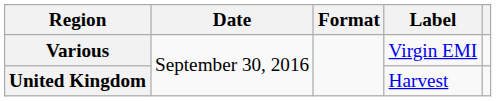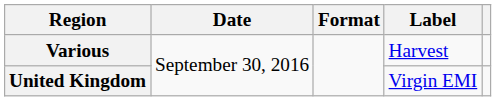Various | Label: Virgin EMI -> Harvest
United Kingdom | Label: Harvest -> Virgin EMI
